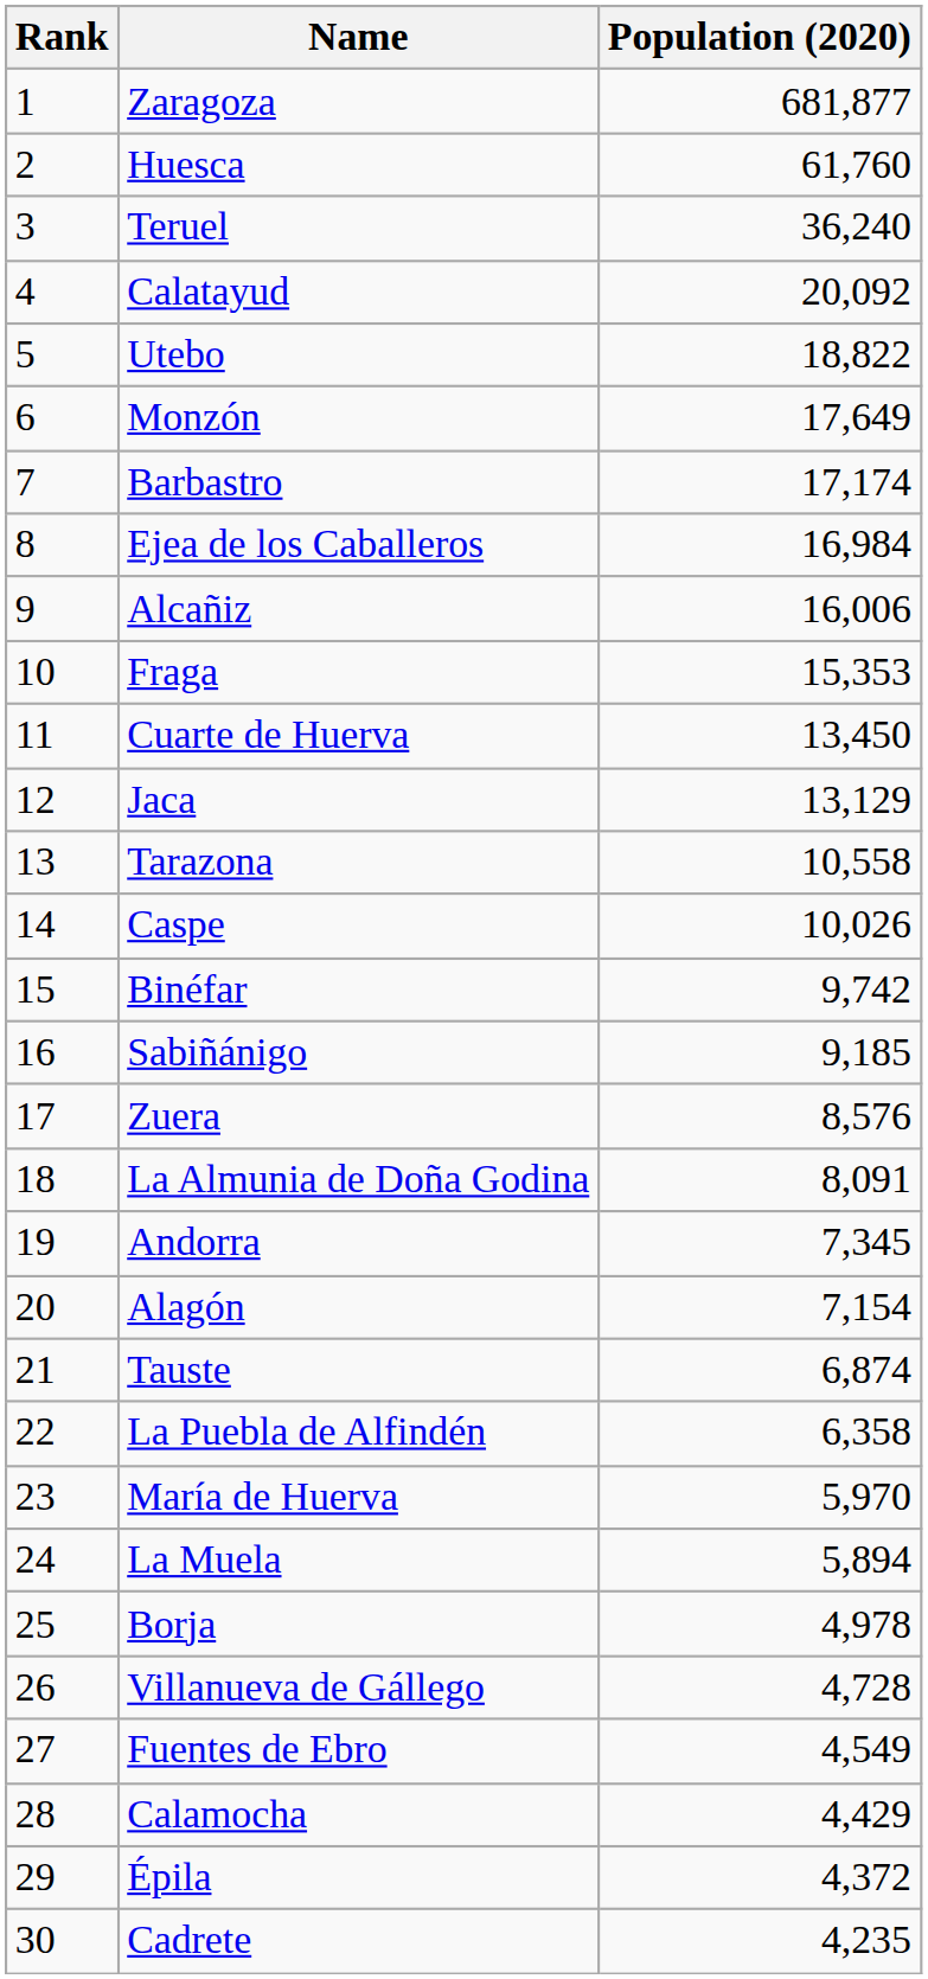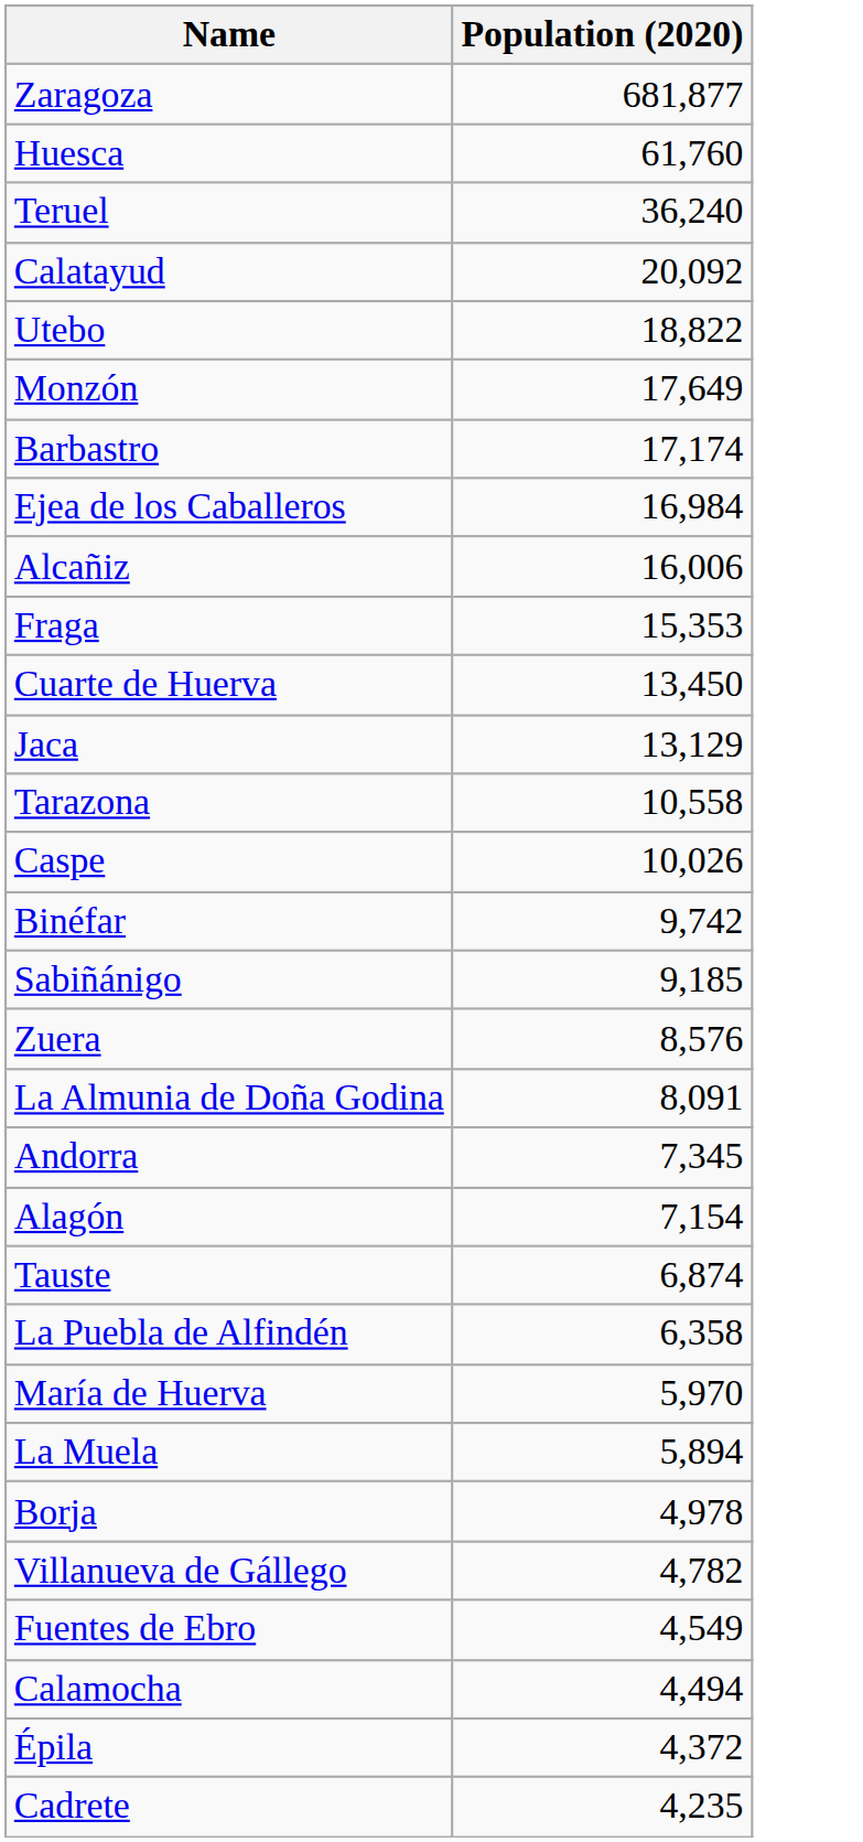- column: Rank | 1 | 2 | 3 | 4 | 5 | 6 | 7 | 8 | 9 | 10 | 11 | 12 | 13 | 14 | 15 | 16 | 17 | 18 | 19 | 20 | 21 | 22 | 23 | 24 | 25 | 26 | 27 | 28 | 29 | 30
Villanueva de Gállego | Population (2020): 4,728 -> 4,782
Calamocha | Population (2020): 4,429 -> 4,494
